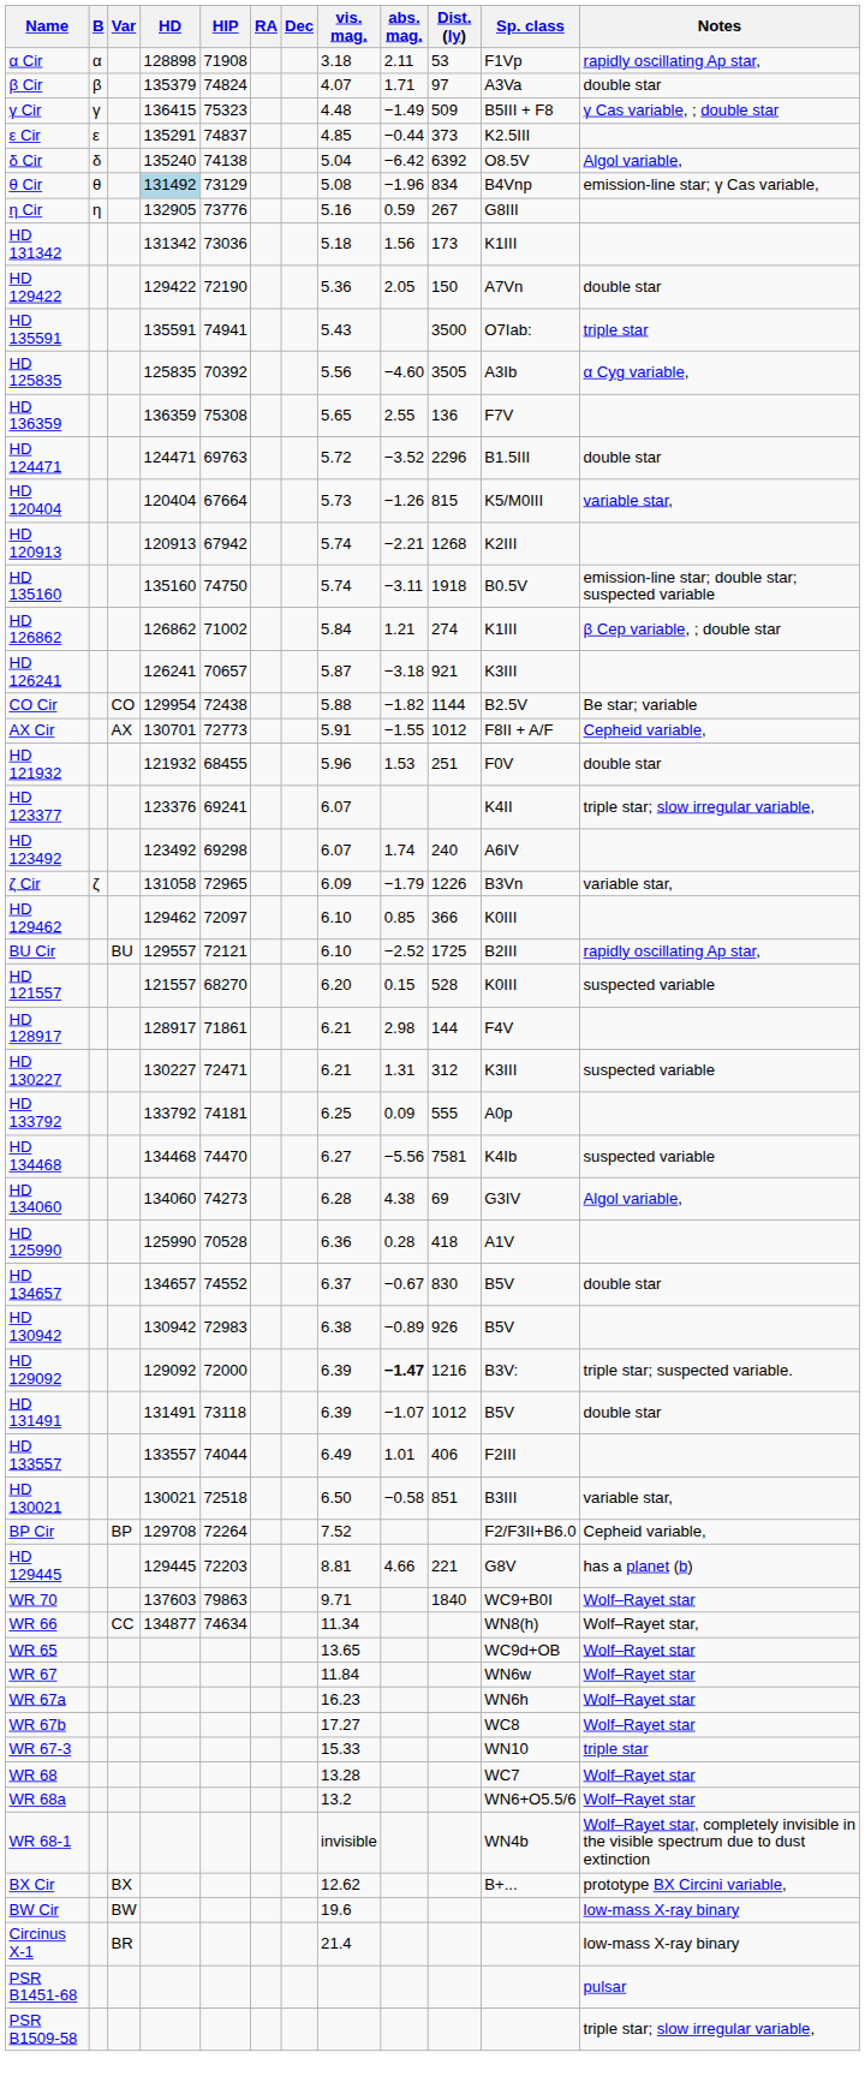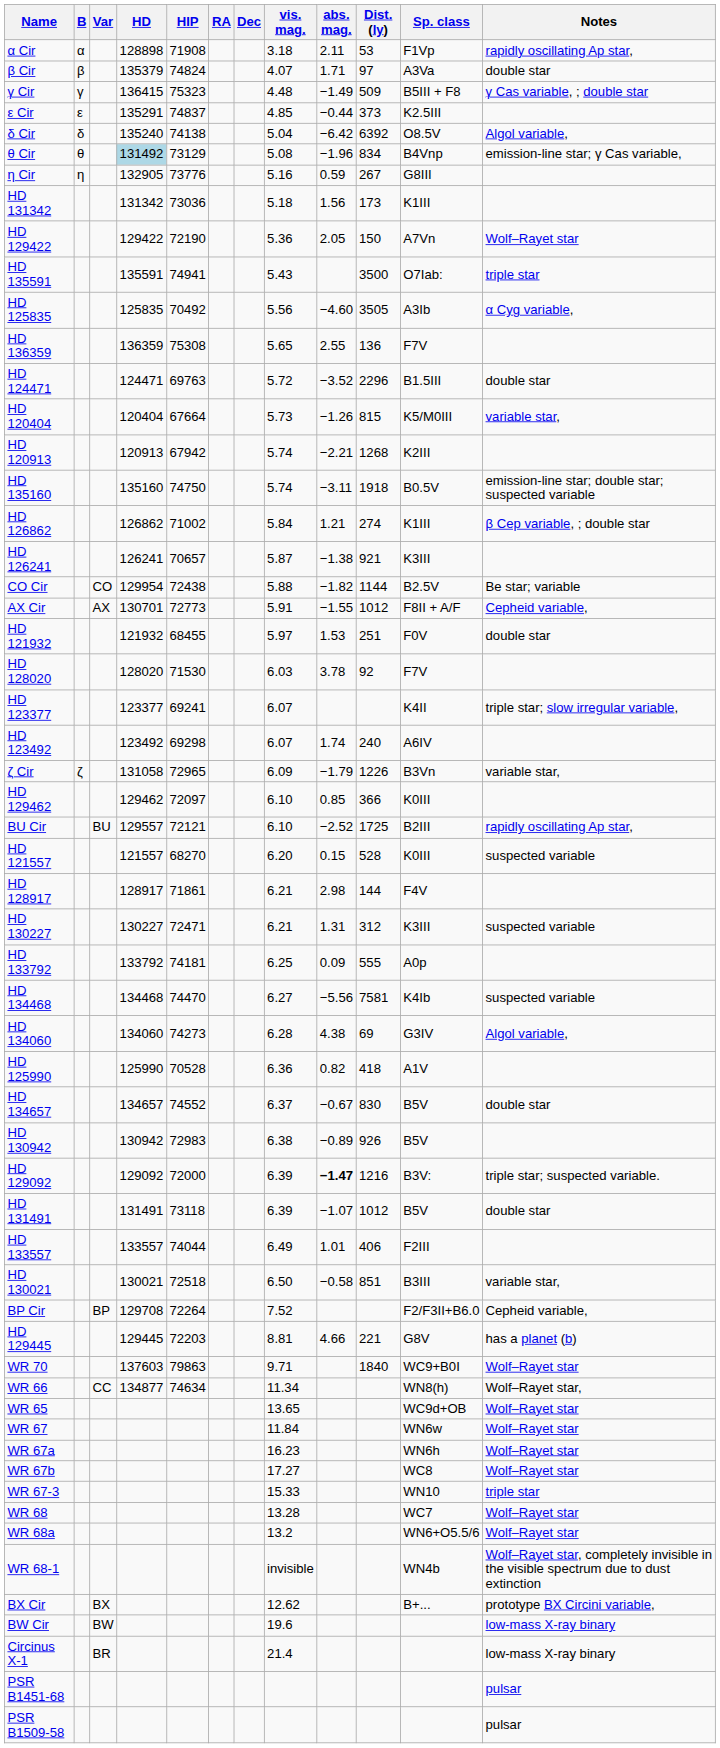HD 129422 | Notes: double star -> Wolf–Rayet star
HD 125835 | HIP: 70392 -> 70492
HD 126241 | abs. mag.: −3.18 -> −1.38
HD 121932 | vis. mag.: 5.96 -> 5.97
+ row: HD 128020 | 128020 | 71530 | 6.03 | 3.78 | 92 | F7V
HD 123377 | HD: 123376 -> 123377
HD 125990 | abs. mag.: 0.28 -> 0.82
PSR B1509-58 | Notes: triple star; slow irregular variable, -> pulsar
